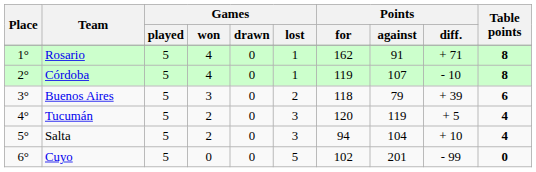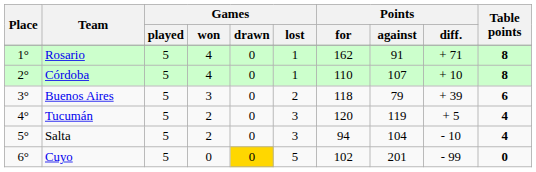Córdoba | Points / for: 119 -> 110
Córdoba | Points / diff.: - 10 -> + 10
Salta | Points / diff.: + 10 -> - 10
Cuyo | Games / drawn: no background -> gold background
